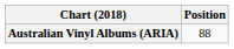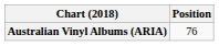Australian Vinyl Albums (ARIA) | Position: 88 -> 76
